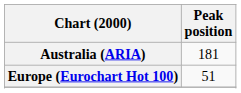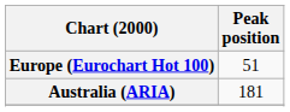rows swapped: Australia (ARIA) <-> Europe (Eurochart Hot 100)
